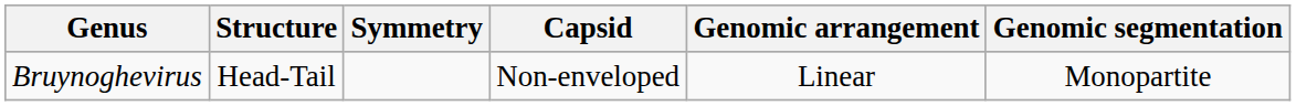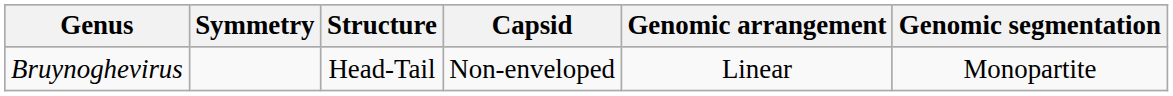columns swapped: Structure <-> Symmetry
